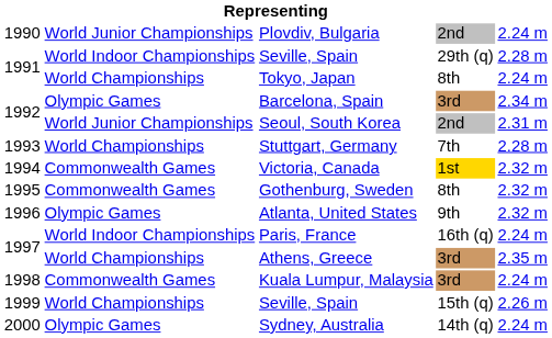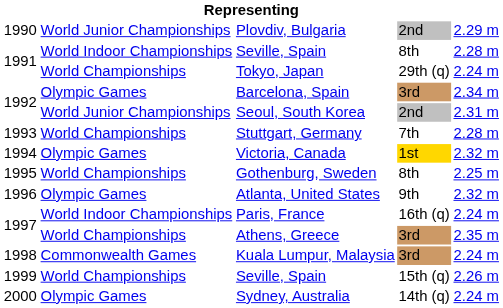Plovdiv, Bulgaria | column 5: 2.24 m -> 2.29 m
1991 / Seville, Spain | column 4: 29th (q) -> 8th
Tokyo, Japan | column 4: 8th -> 29th (q)
Victoria, Canada | column 2: Commonwealth Games -> Olympic Games
Gothenburg, Sweden | column 2: Commonwealth Games -> World Championships
Gothenburg, Sweden | column 5: 2.32 m -> 2.25 m
